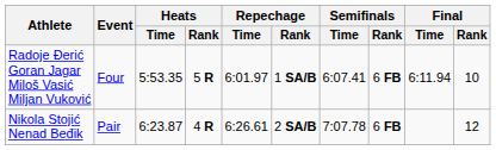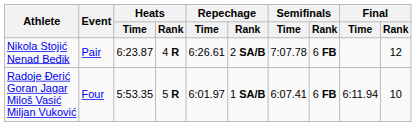rows swapped: Nikola Stojić Nenad Beđik <-> Radoje Đerić Goran Jagar Miloš Vasić Miljan Vuković
